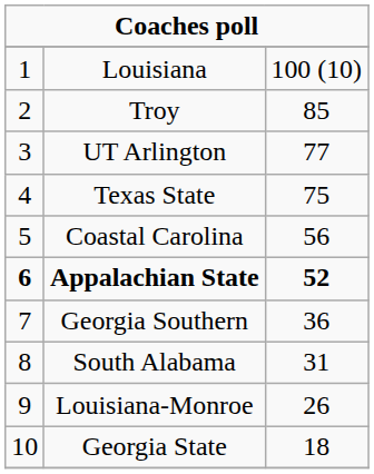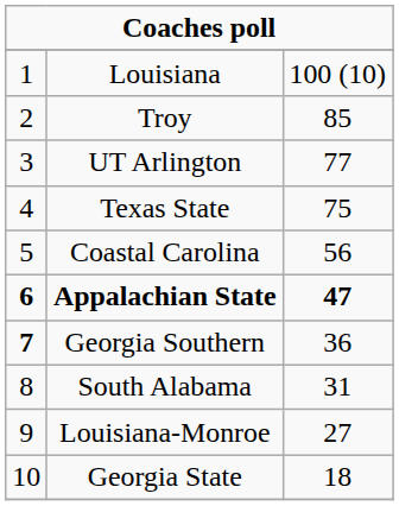Appalachian State | column 3: 52 -> 47
Georgia Southern | column 1: normal -> bold
Louisiana-Monroe | column 3: 26 -> 27
